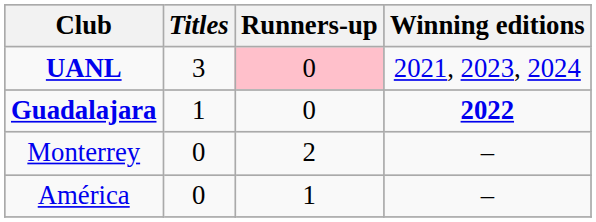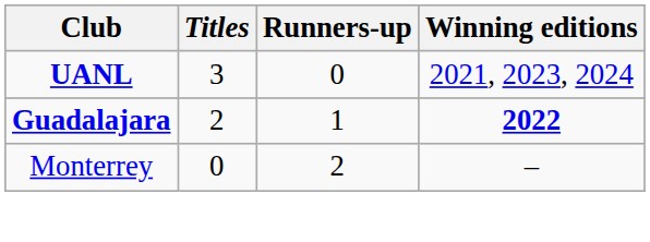UANL | Runners-up: pink background -> no background
Guadalajara | Titles: 1 -> 2
Guadalajara | Runners-up: 0 -> 1
- row: América | 0 | 1 | –
